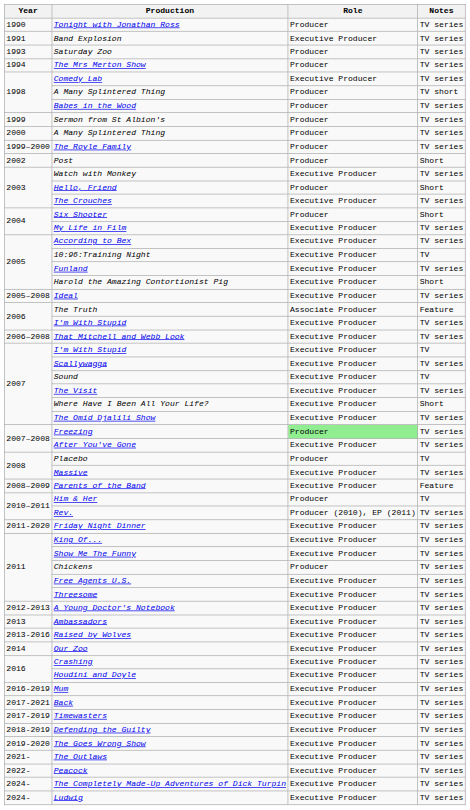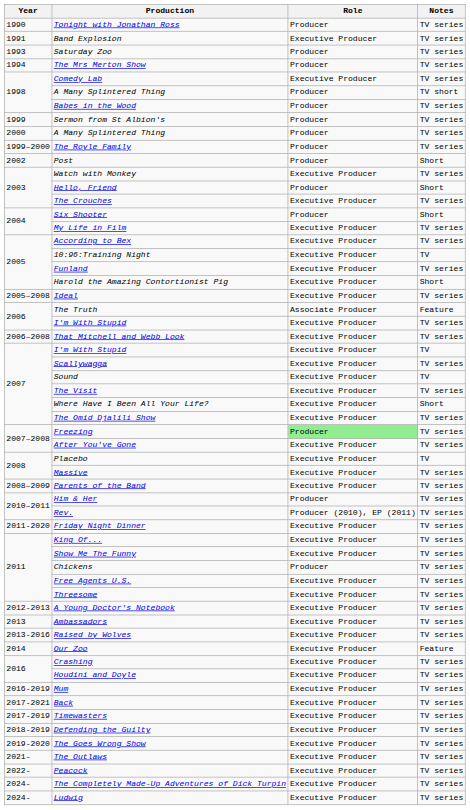Placebo | Role: Producer -> Executive Producer
Parents of the Band | Notes: Feature -> TV series
Him & Her | Notes: TV -> TV series
Our Zoo | Notes: TV series -> Feature
